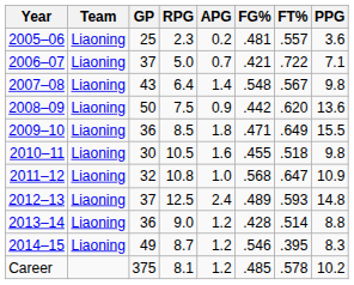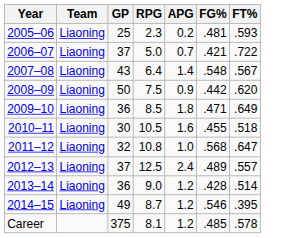- column: PPG | 3.6 | 7.1 | 9.8 | 13.6 | 15.5 | 9.8 | 10.9 | 14.8 | 8.8 | 8.3 | 10.2
2005–06 | FT%: .557 -> .593
2012–13 | FT%: .593 -> .557
